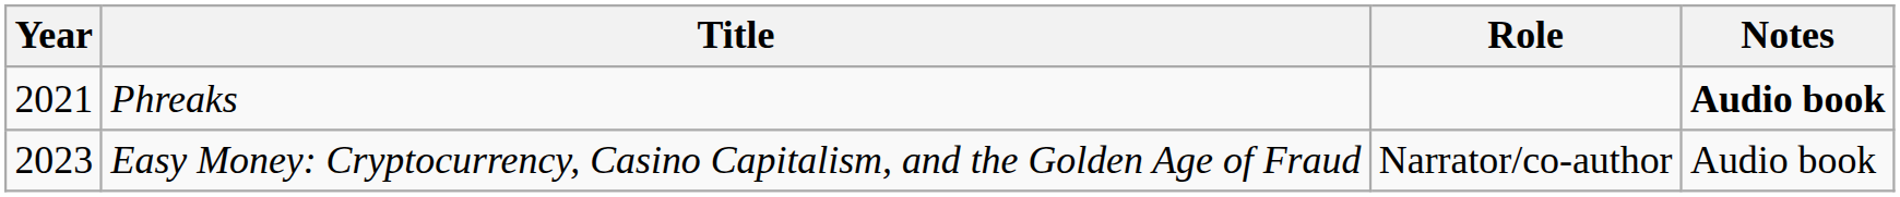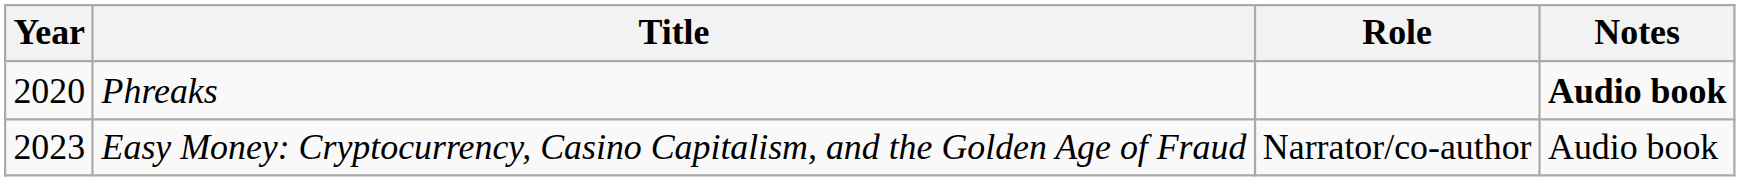Phreaks | Year: 2021 -> 2020
